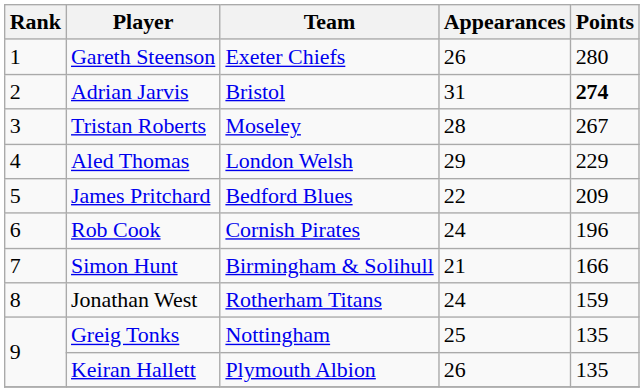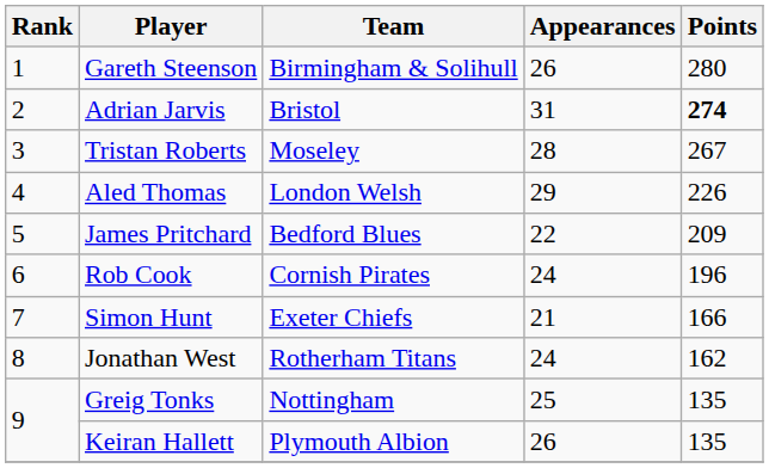Gareth Steenson | Team: Exeter Chiefs -> Birmingham & Solihull
Aled Thomas | Points: 229 -> 226
Simon Hunt | Team: Birmingham & Solihull -> Exeter Chiefs
Jonathan West | Points: 159 -> 162
